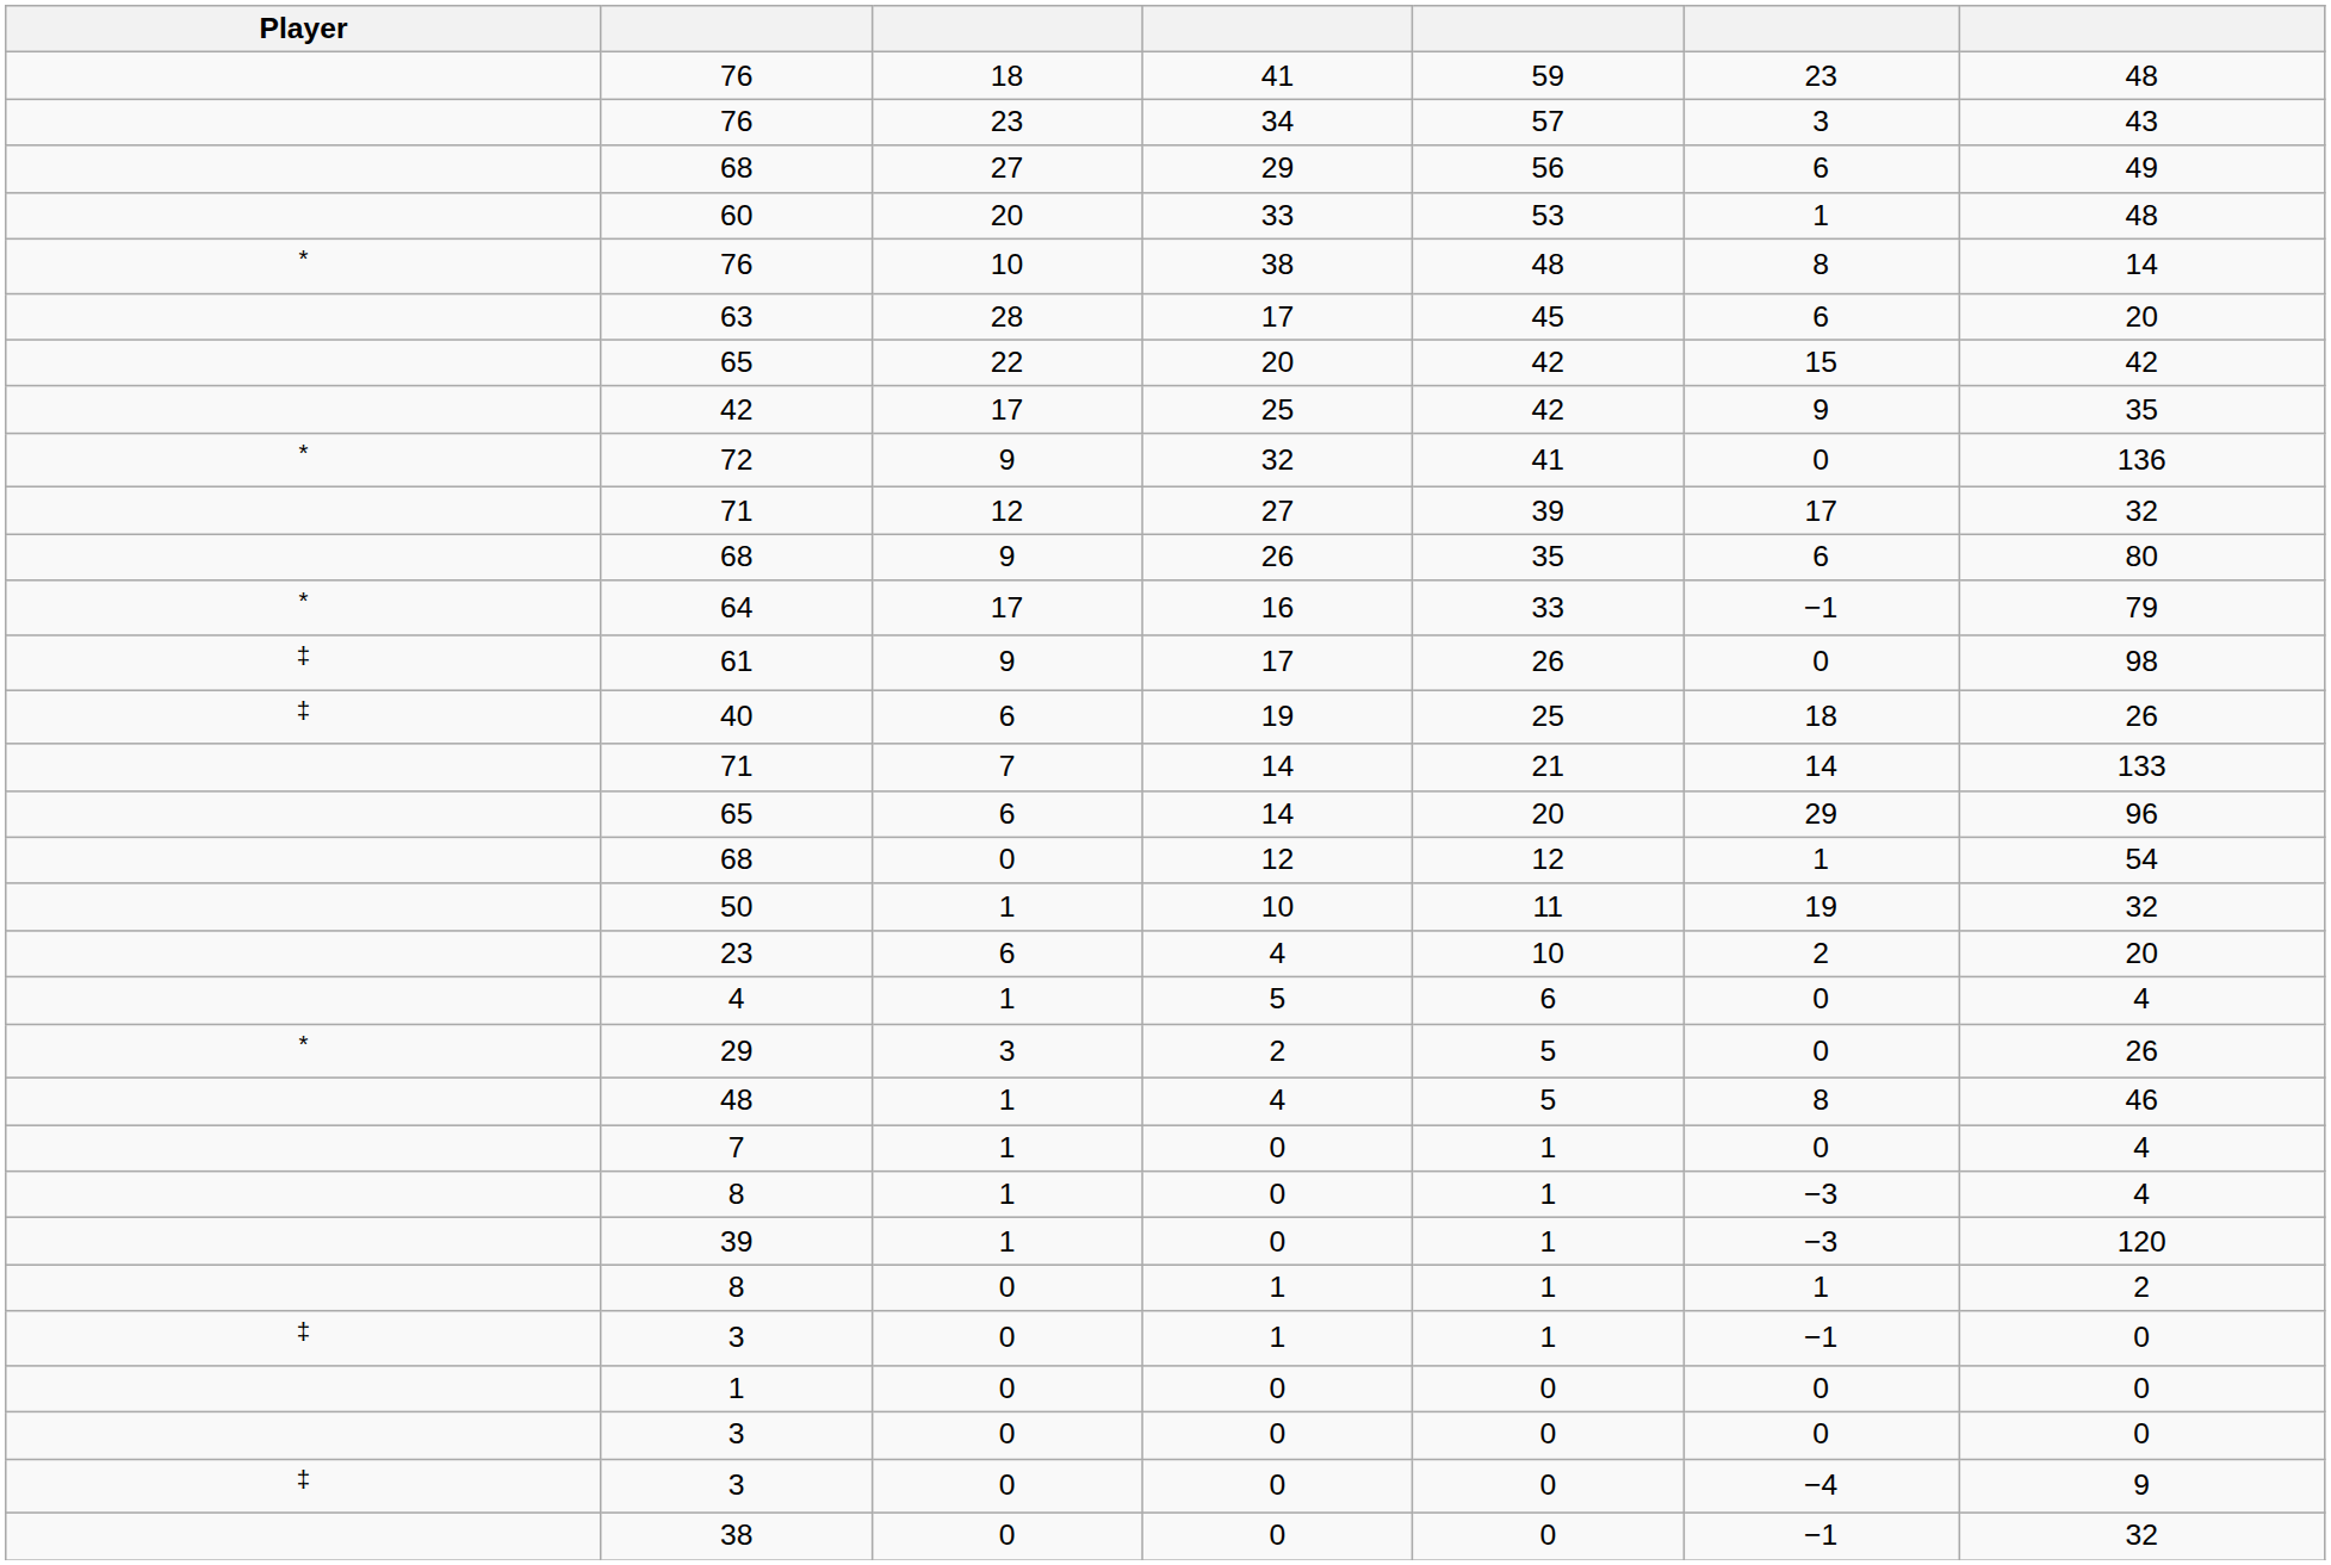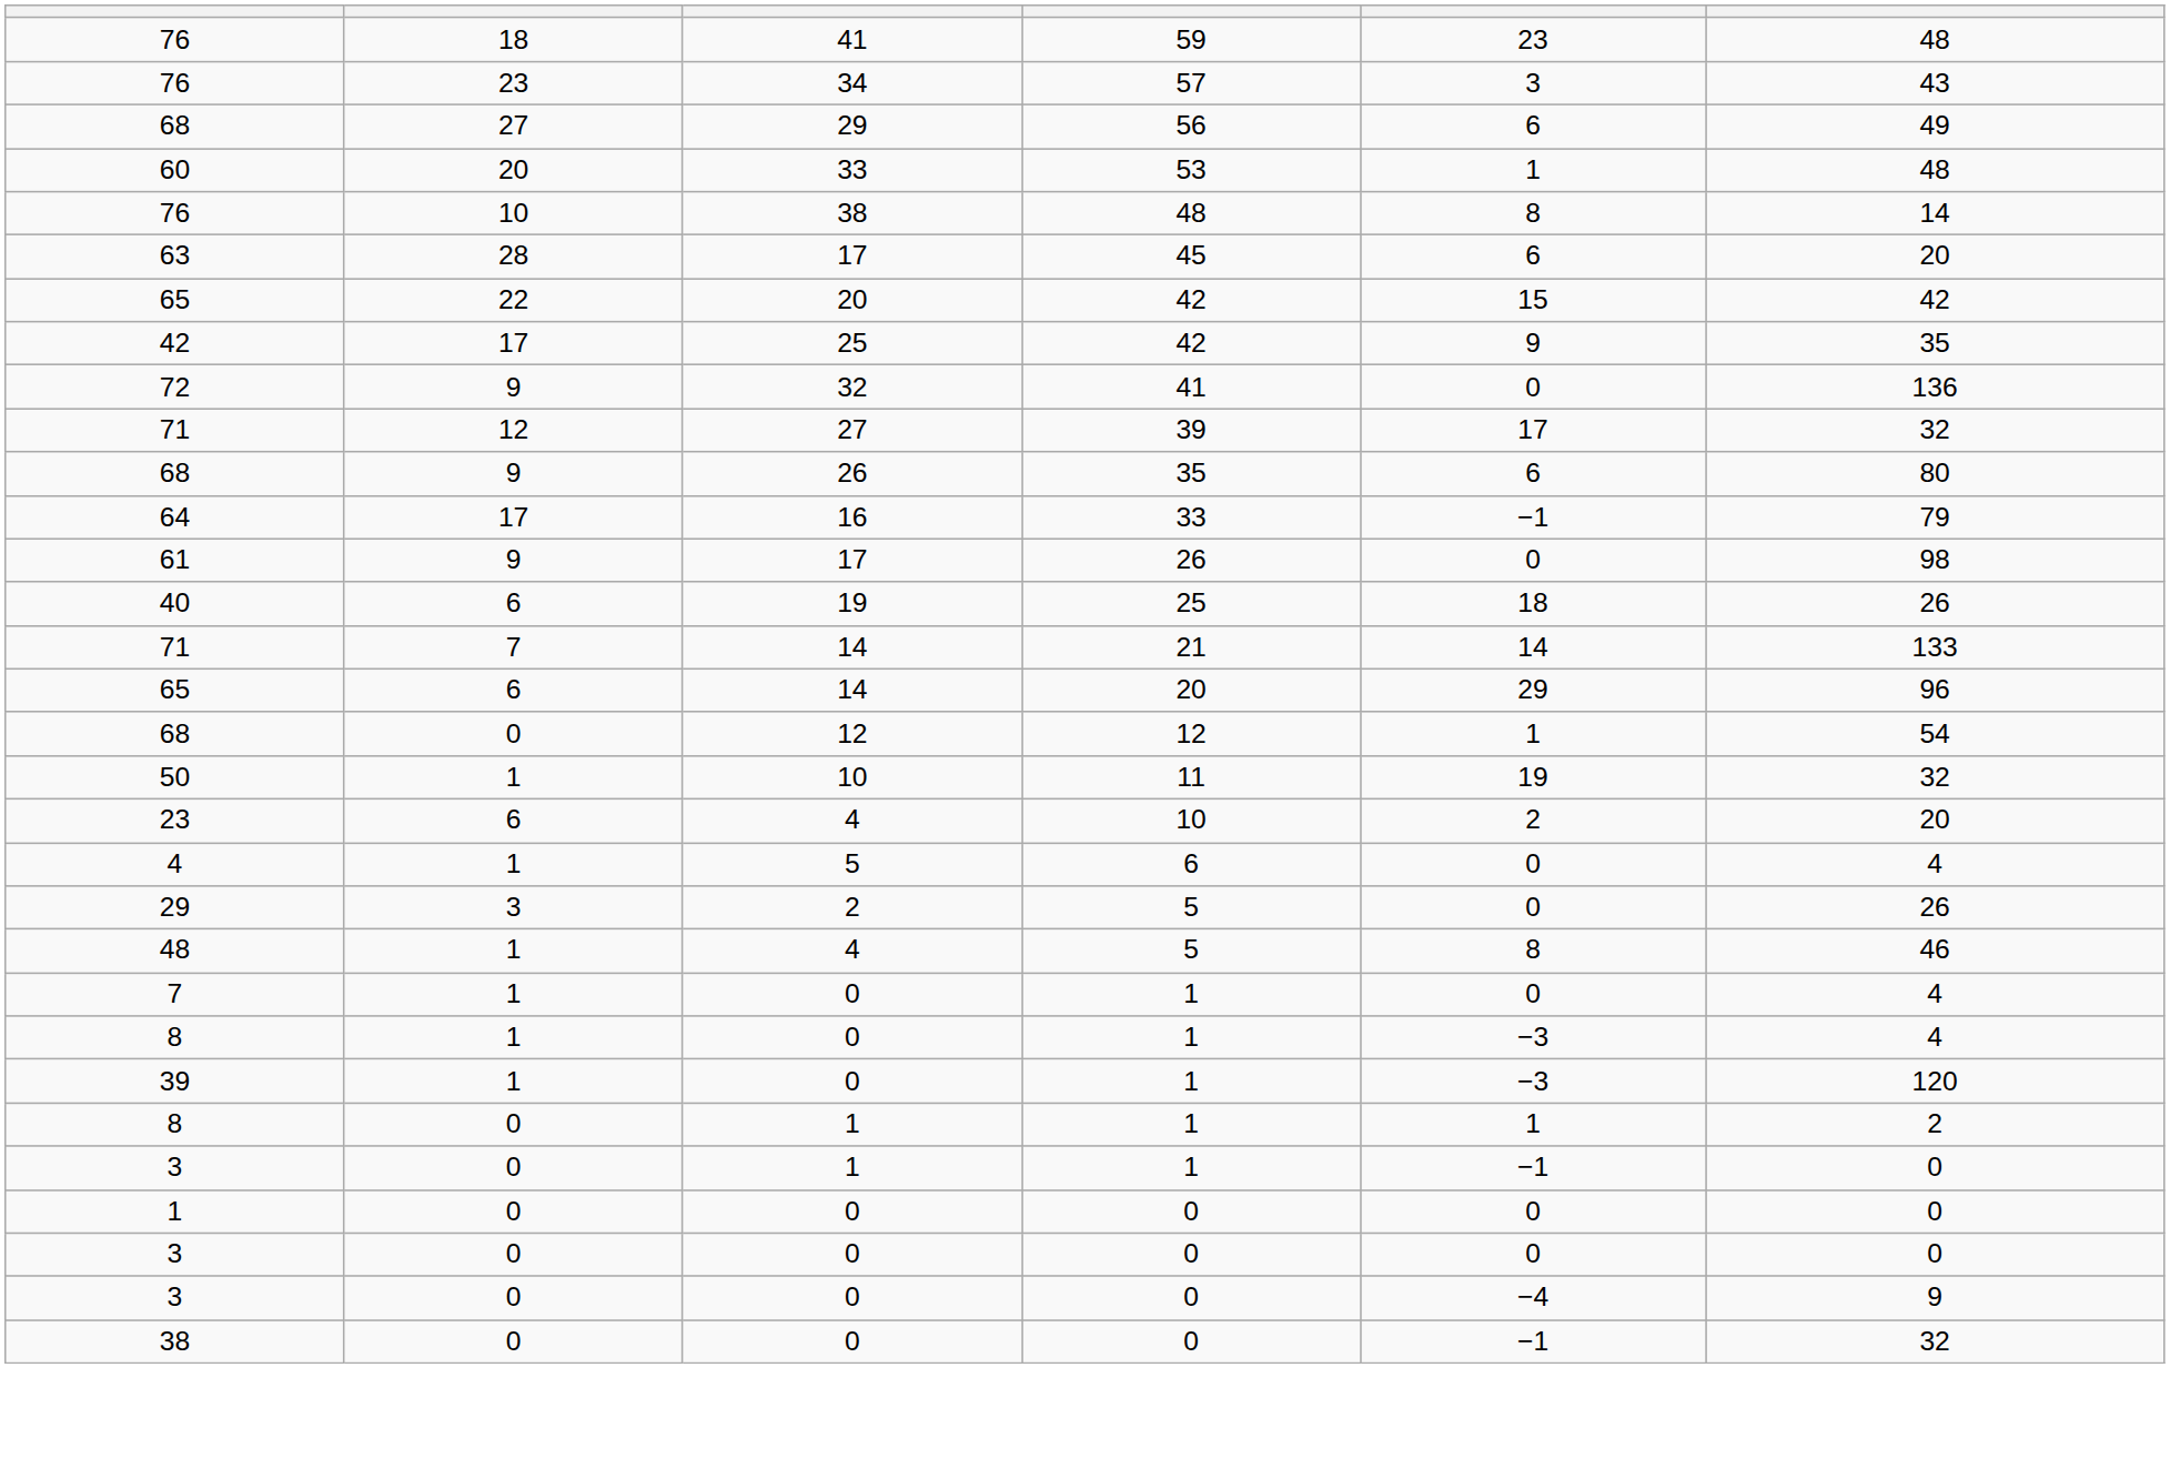- column: Player | * | * | * | ‡ | ‡ | * | ‡ | ‡
